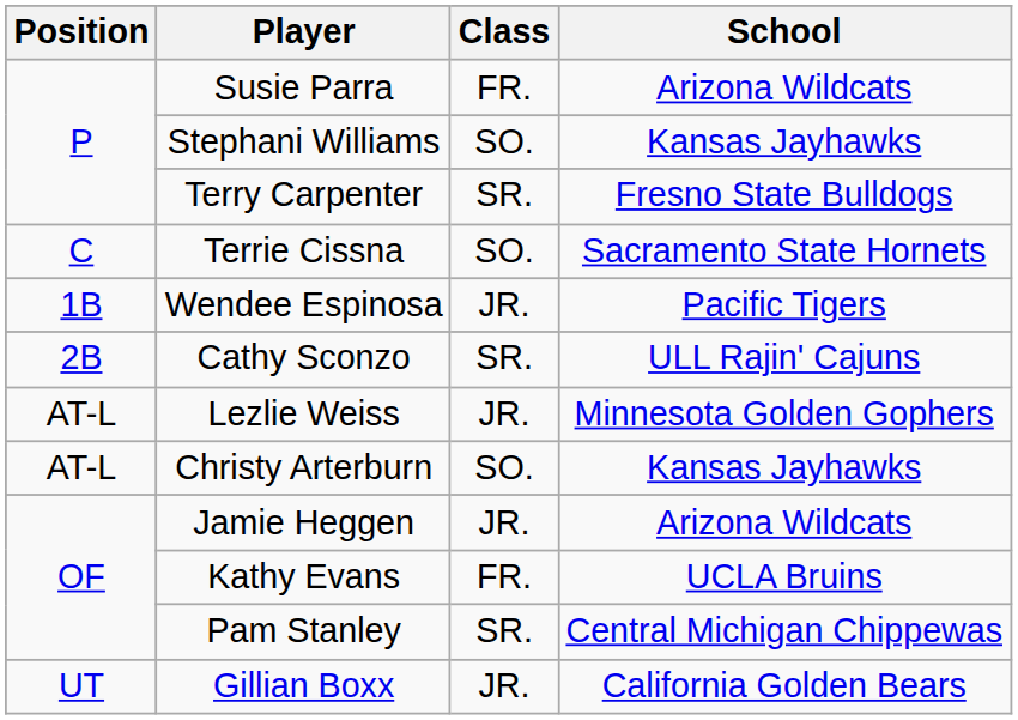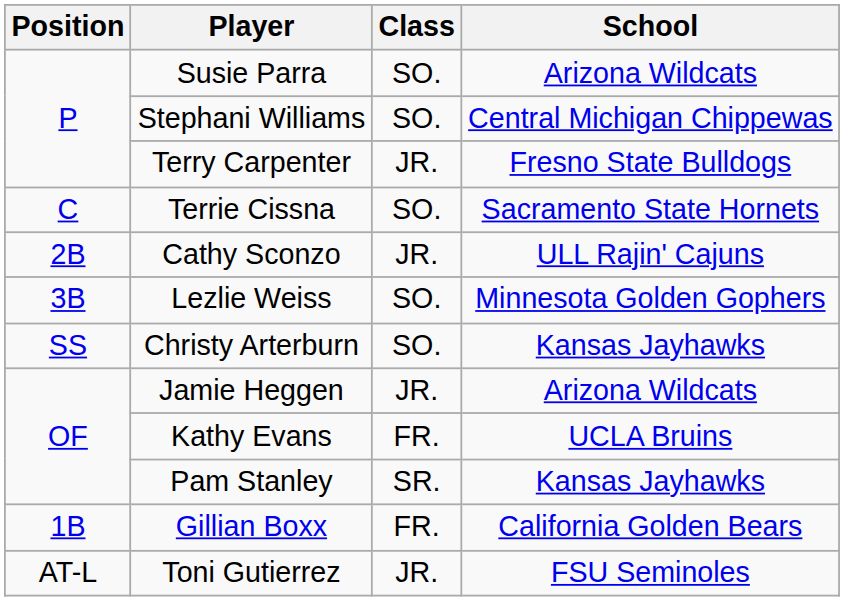Susie Parra | Class: FR. -> SO.
Stephani Williams | School: Kansas Jayhawks -> Central Michigan Chippewas
Terry Carpenter | Class: SR. -> JR.
- row: 1B | Wendee Espinosa | JR. | Pacific Tigers
Cathy Sconzo | Class: SR. -> JR.
Lezlie Weiss | Position: AT-L -> 3B
Lezlie Weiss | Class: JR. -> SO.
Christy Arterburn | Position: AT-L -> SS
Pam Stanley | School: Central Michigan Chippewas -> Kansas Jayhawks
Gillian Boxx | Position: UT -> 1B
Gillian Boxx | Class: JR. -> FR.
+ row: AT-L | Toni Gutierrez | JR. | FSU Seminoles
